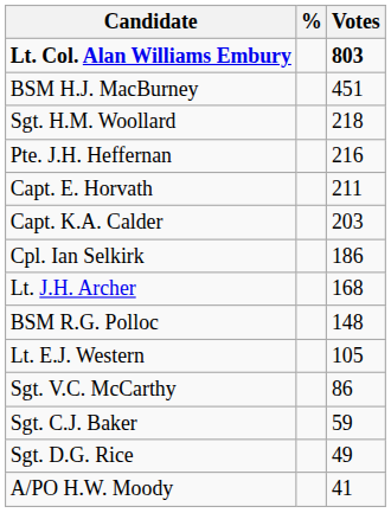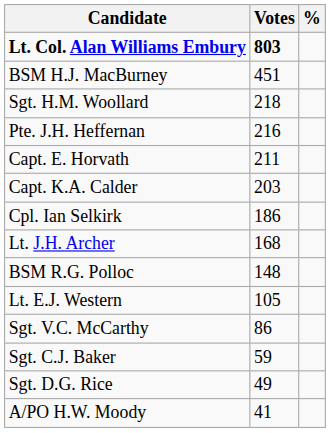columns swapped: Votes <-> %
